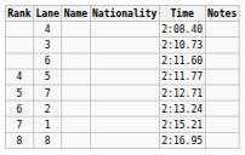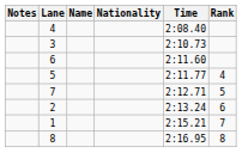columns swapped: Rank <-> Notes
